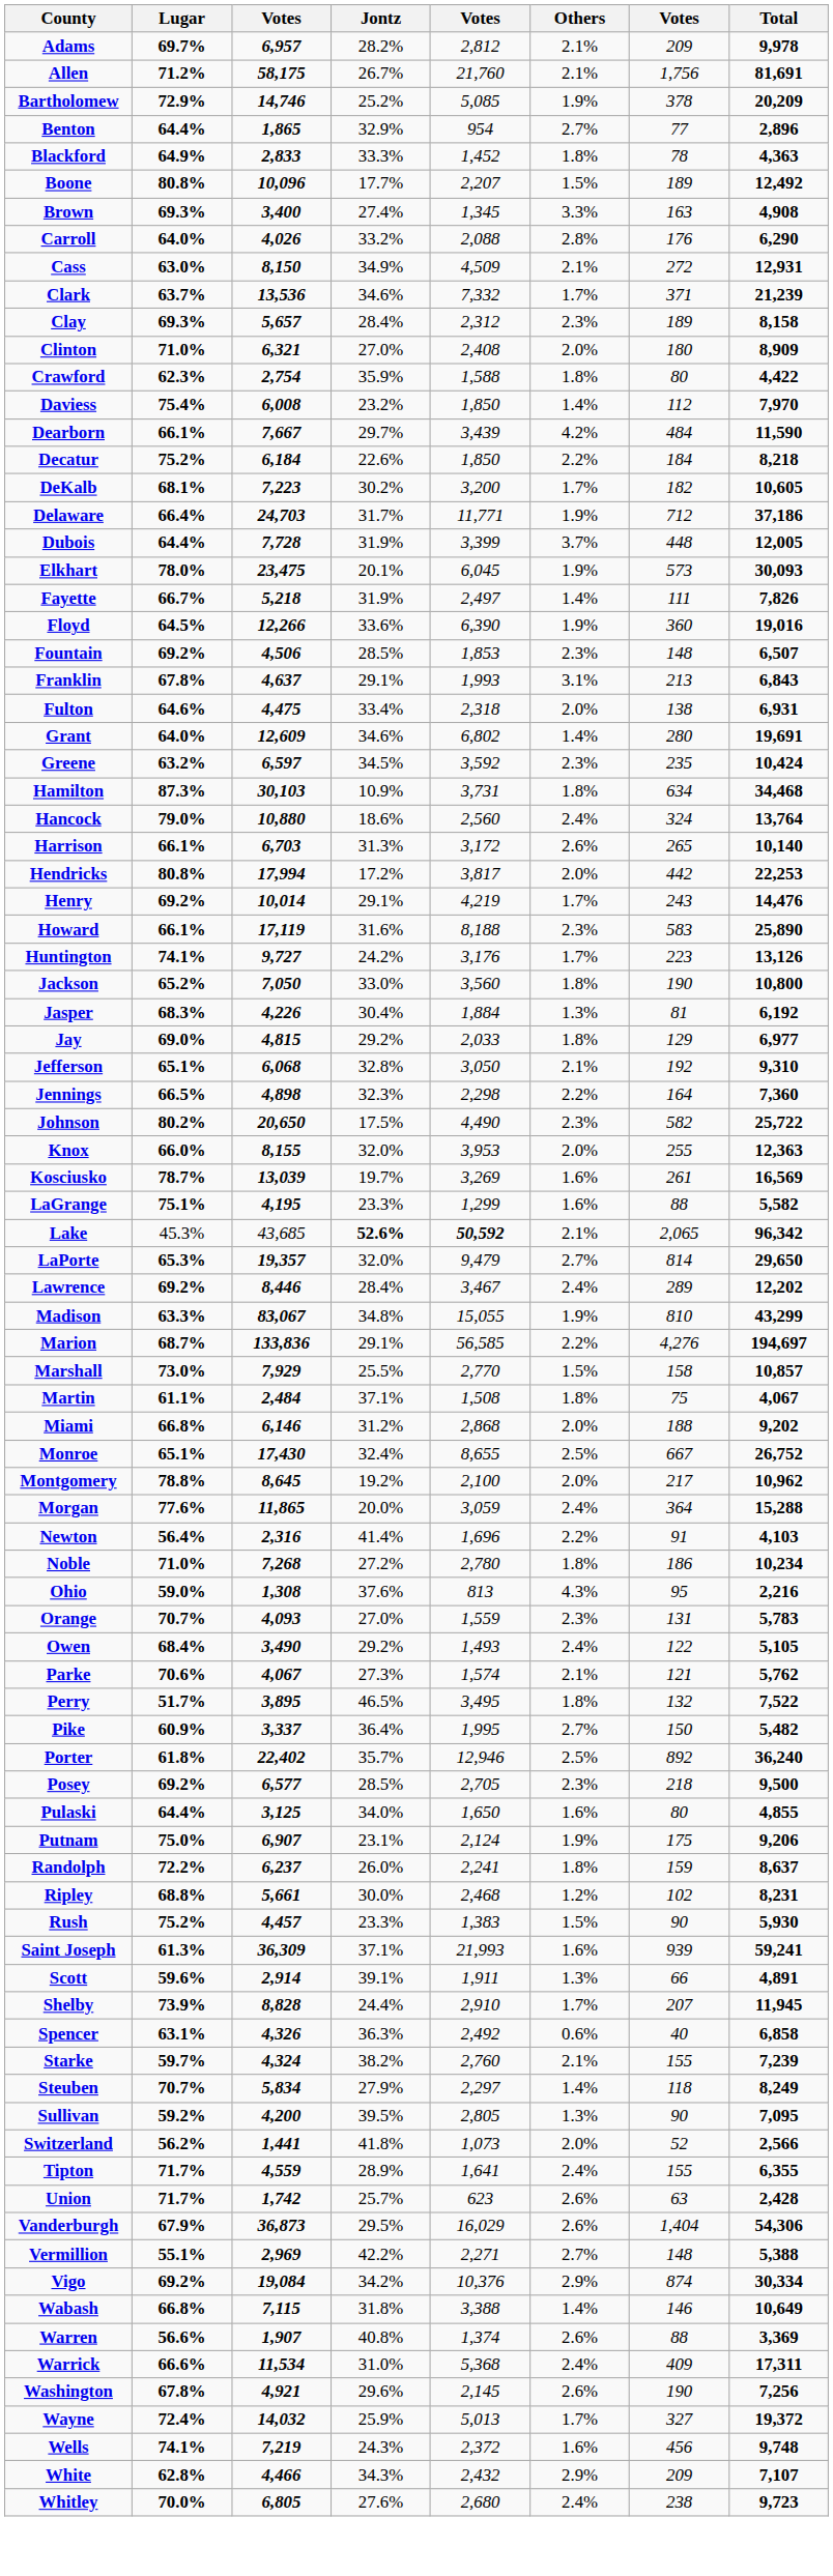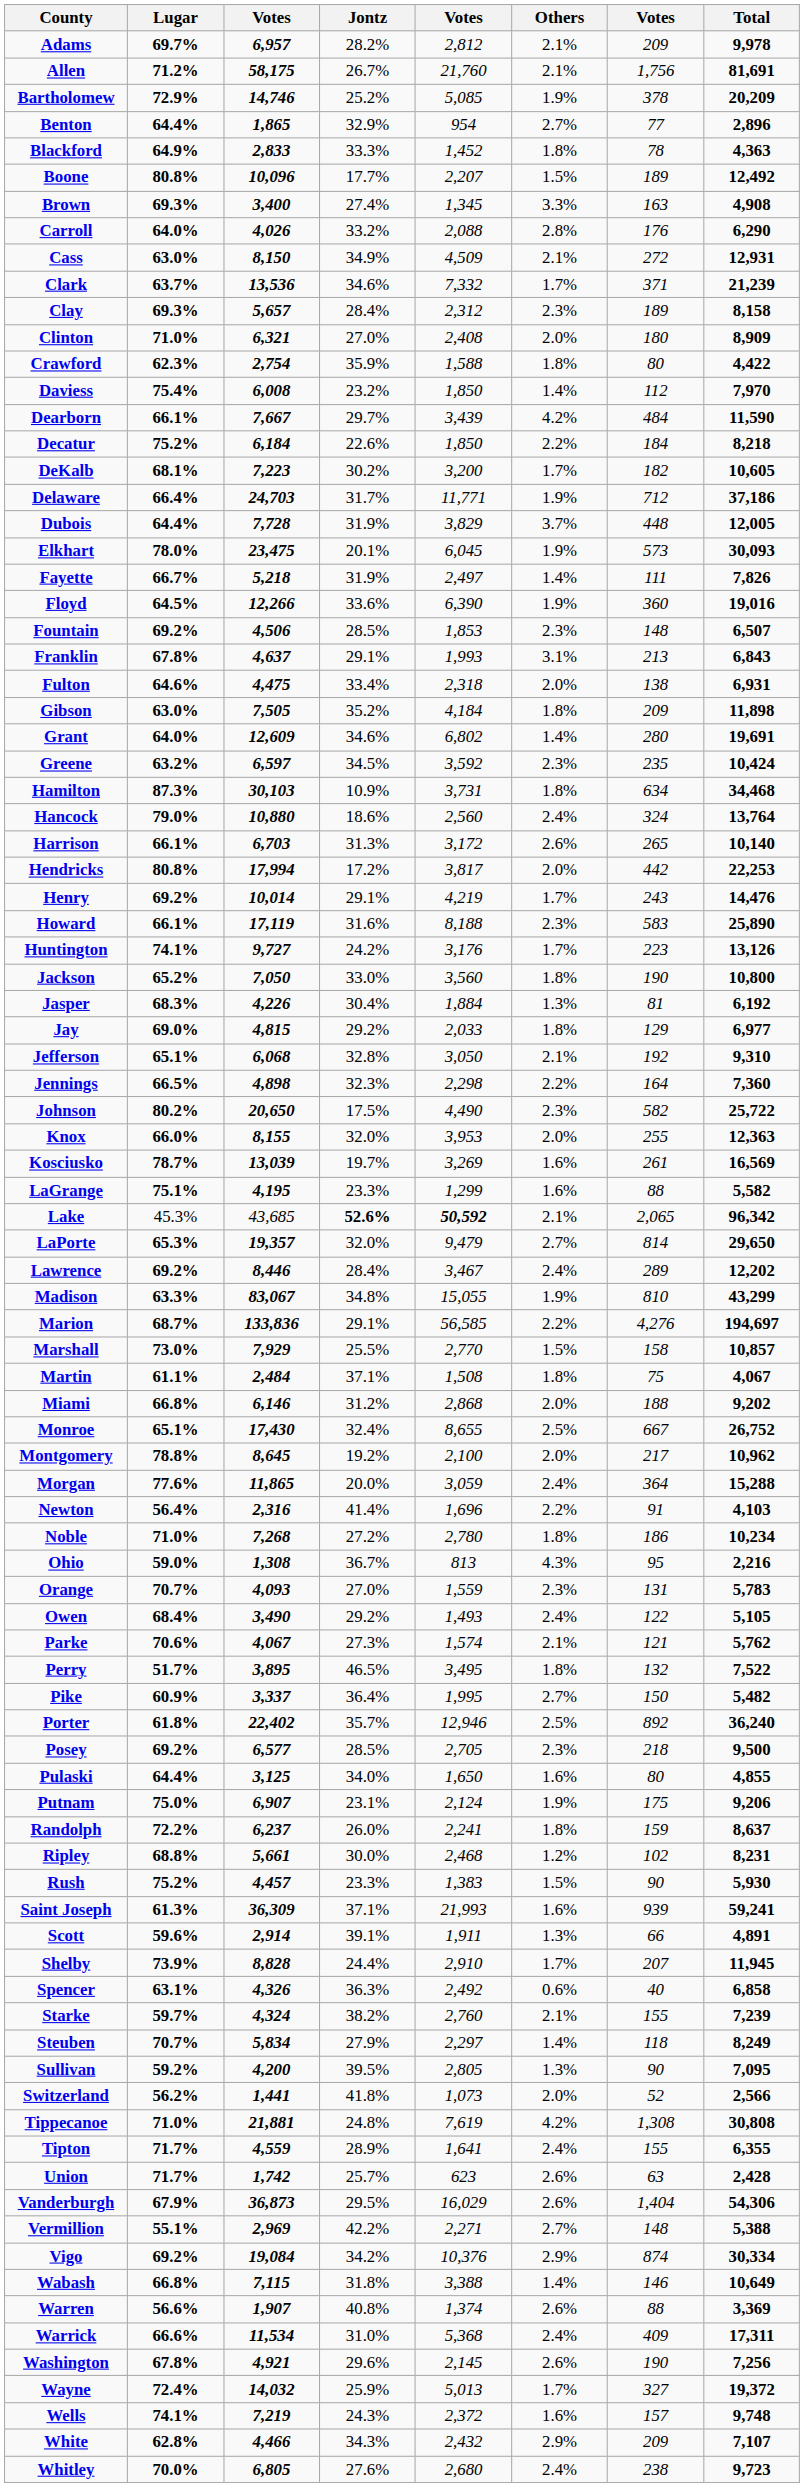Dubois | column 5: 3,399 -> 3,829
+ row: Gibson | 63.0% | 7,505 | 35.2% | 4,184 | 1.8% | 209 | 11,898
Ohio | Jontz: 37.6% -> 36.7%
+ row: Tippecanoe | 71.0% | 21,881 | 24.8% | 7,619 | 4.2% | 1,308 | 30,808
Wells | column 7: 456 -> 157
